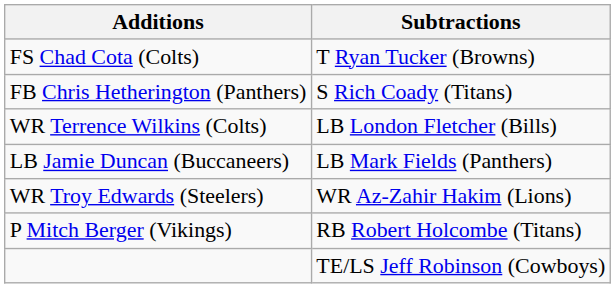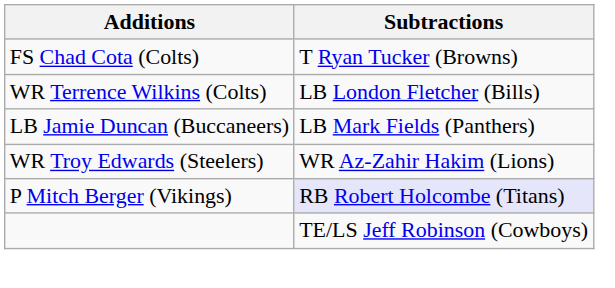- row: FB Chris Hetherington (Panthers) | S Rich Coady (Titans)
P Mitch Berger (Vikings) | Subtractions: no background -> lavender background
